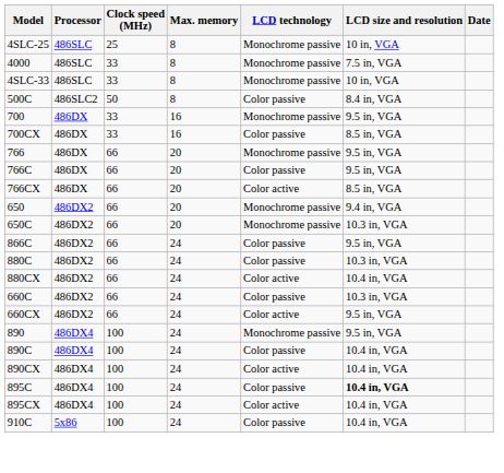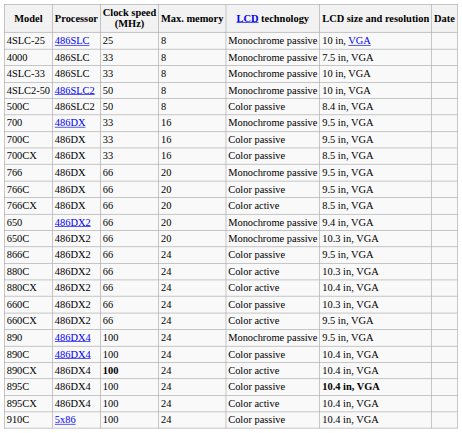+ row: 4SLC2-50 | 486SLC2 | 50 | 8 | Monochrome passive | 10 in, VGA
+ row: 700C | 486DX | 33 | 16 | Color passive | 9.5 in, VGA
880C | LCD technology: Color passive -> Color active
890CX | Clock speed (MHz): normal -> bold
